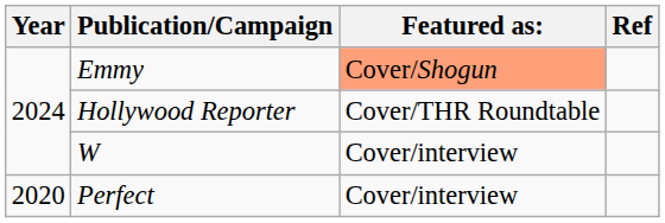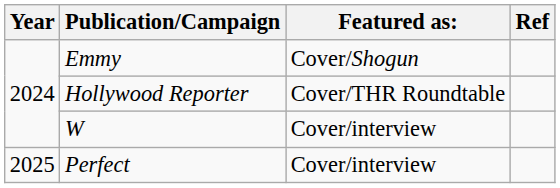Emmy | Featured as:: lightsalmon background -> no background
Perfect | Year: 2020 -> 2025
